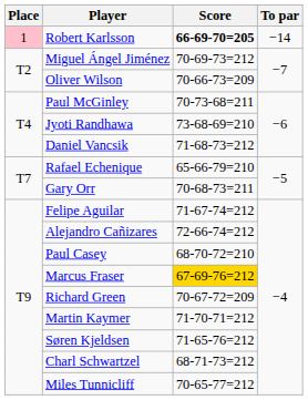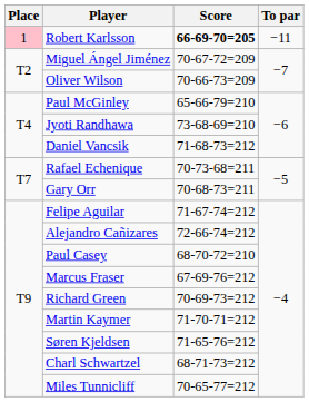Robert Karlsson | To par: −14 -> −11
Miguel Ángel Jiménez | Score: 70-69-73=212 -> 70-67-72=209
Paul McGinley | Score: 70-73-68=211 -> 65-66-79=210
Rafael Echenique | Score: 65-66-79=210 -> 70-73-68=211
Marcus Fraser | Score: gold background -> no background
Richard Green | Score: 70-67-72=209 -> 70-69-73=212
